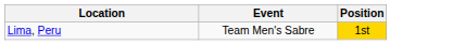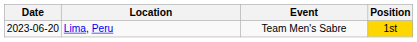+ column: Date | 2023-06-20
